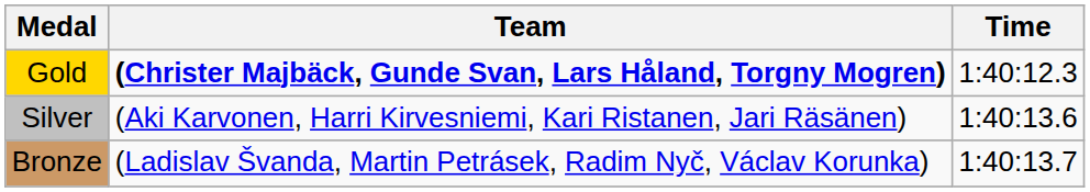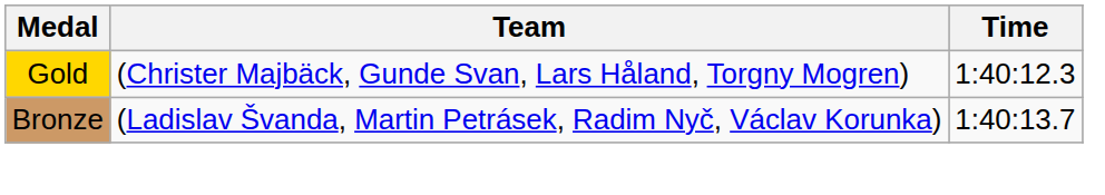Gold | Team: bold -> normal
- row: Silver | (Aki Karvonen, Harri Kirvesniemi, Kari Ristanen, Jari Räsänen) | 1:40:13.6
